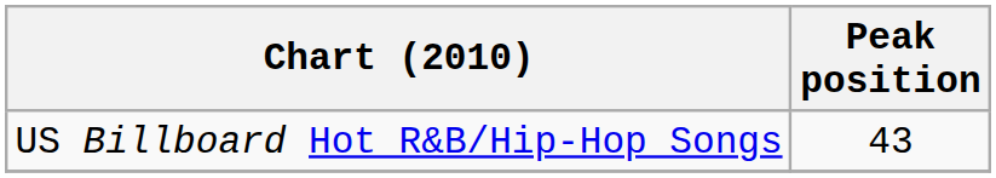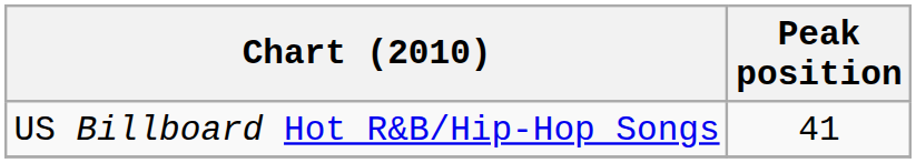US Billboard Hot R&B/Hip-Hop Songs | Peak position: 43 -> 41
